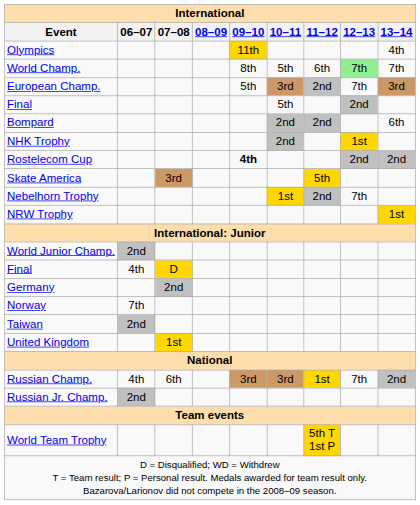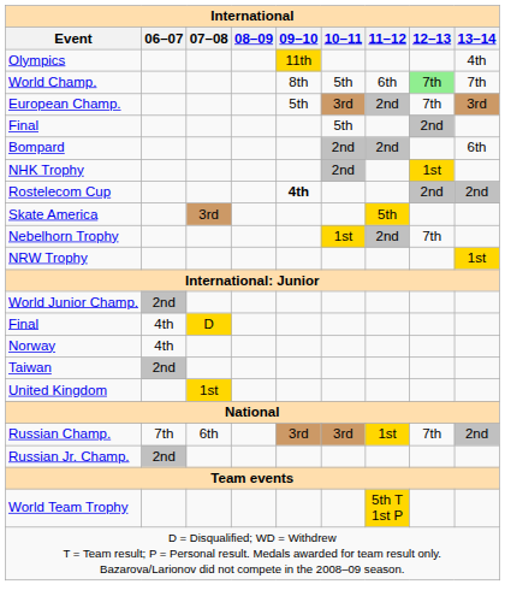- row: Germany | 2nd
Norway | 06–07: 7th -> 4th
Russian Champ. | 06–07: 4th -> 7th
